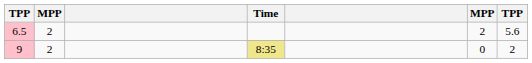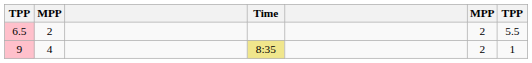6.5 | column 7: 5.6 -> 5.5
9 | column 2: 2 -> 4
9 | column 6: 0 -> 2
9 | column 7: 2 -> 1
